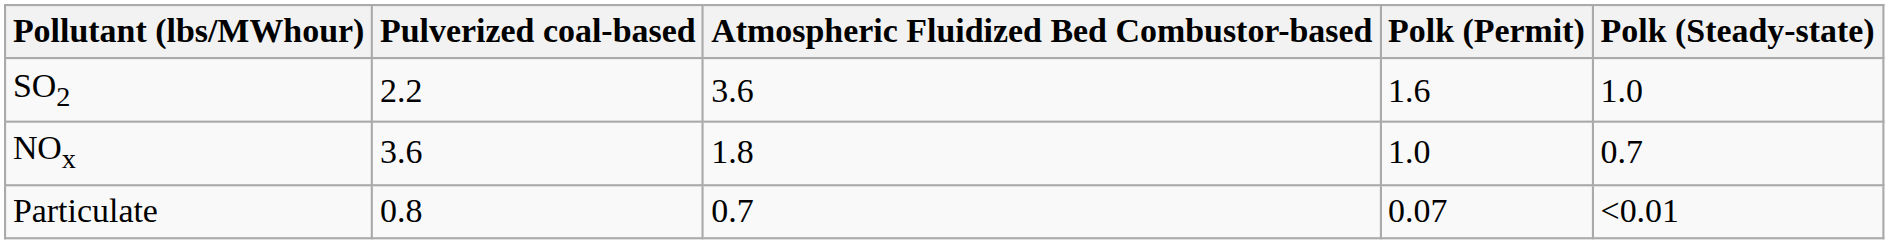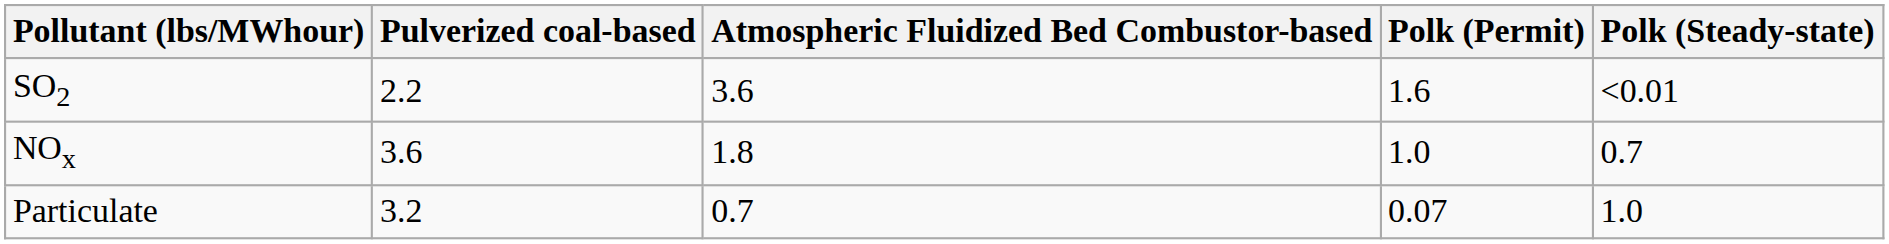SO2 | Polk (Steady-state): 1.0 -> <0.01
Particulate | Pulverized coal-based: 0.8 -> 3.2
Particulate | Polk (Steady-state): <0.01 -> 1.0
